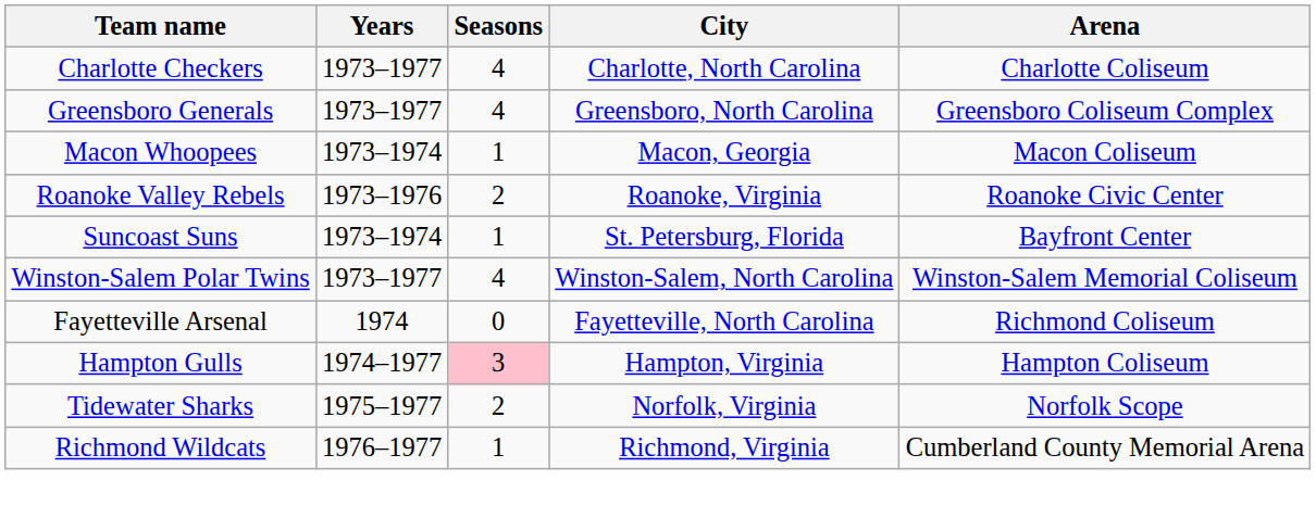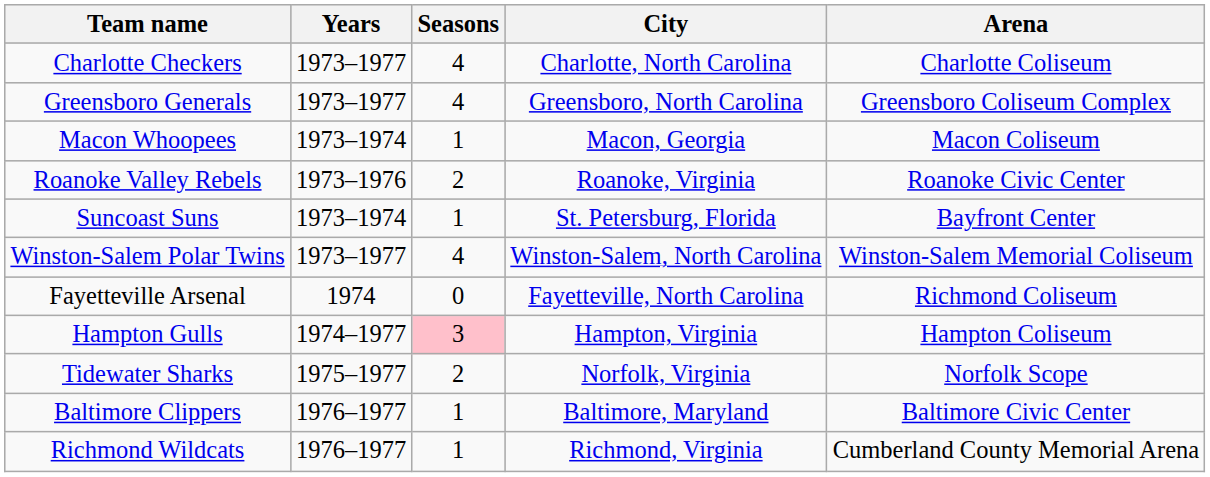+ row: Baltimore Clippers | 1976–1977 | 1 | Baltimore, Maryland | Baltimore Civic Center
